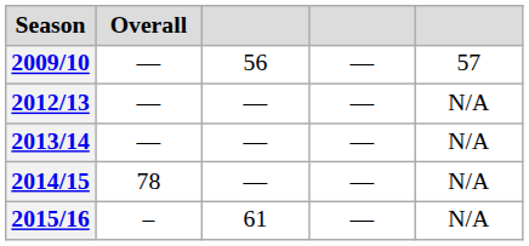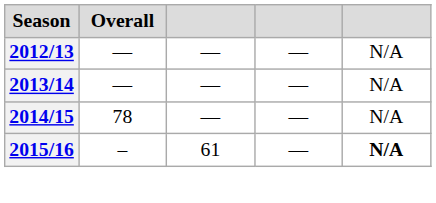- row: 2009/10 | — | 56 | — | 57
2015/16 | column 5: normal -> bold
